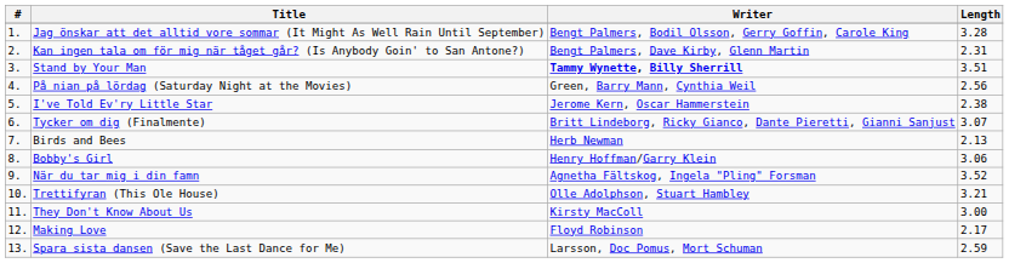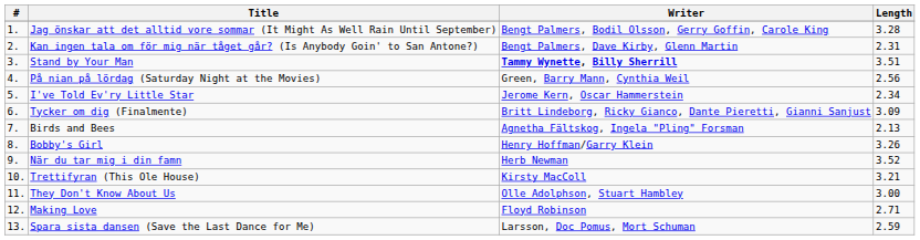I've Told Ev'ry Little Star | Length: 2.38 -> 2.34
Tycker om dig (Finalmente) | Length: 3.07 -> 3.09
Birds and Bees | Writer: Herb Newman -> Agnetha Fältskog, Ingela "Pling" Forsman
Bobby's Girl | Length: 3.06 -> 3.26
När du tar mig i din famn | Writer: Agnetha Fältskog, Ingela "Pling" Forsman -> Herb Newman
Trettifyran (This Ole House) | Writer: Olle Adolphson, Stuart Hambley -> Kirsty MacColl
They Don't Know About Us | Writer: Kirsty MacColl -> Olle Adolphson, Stuart Hambley
Making Love | Length: 2.17 -> 2.71
